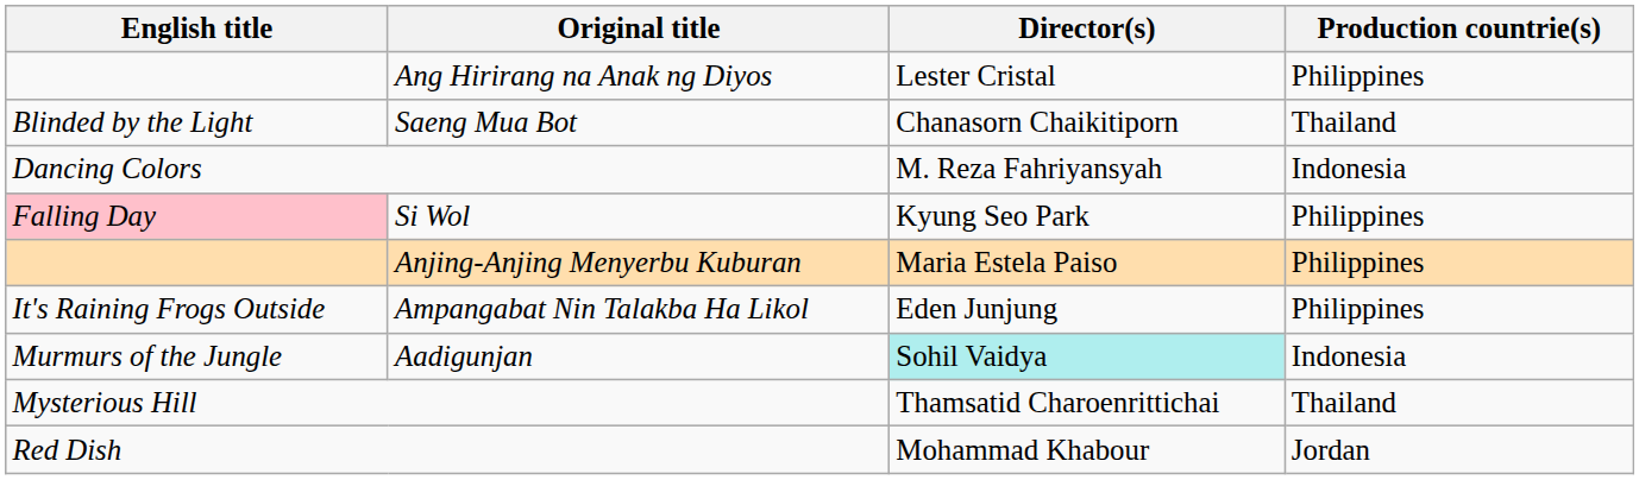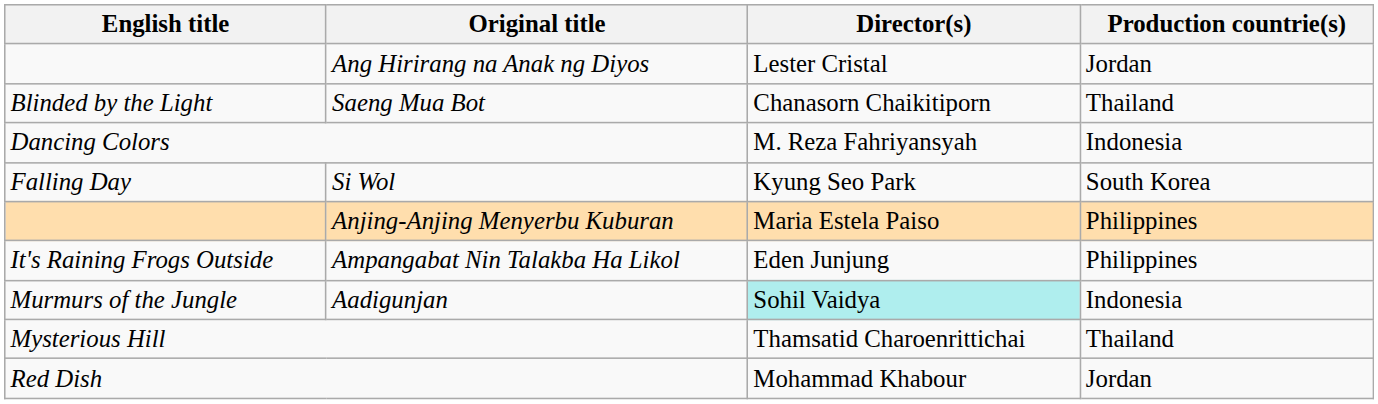Ang Hirirang na Anak ng Diyos | Production countrie(s): Philippines -> Jordan
Si Wol | English title: pink background -> no background
Si Wol | Production countrie(s): Philippines -> South Korea
